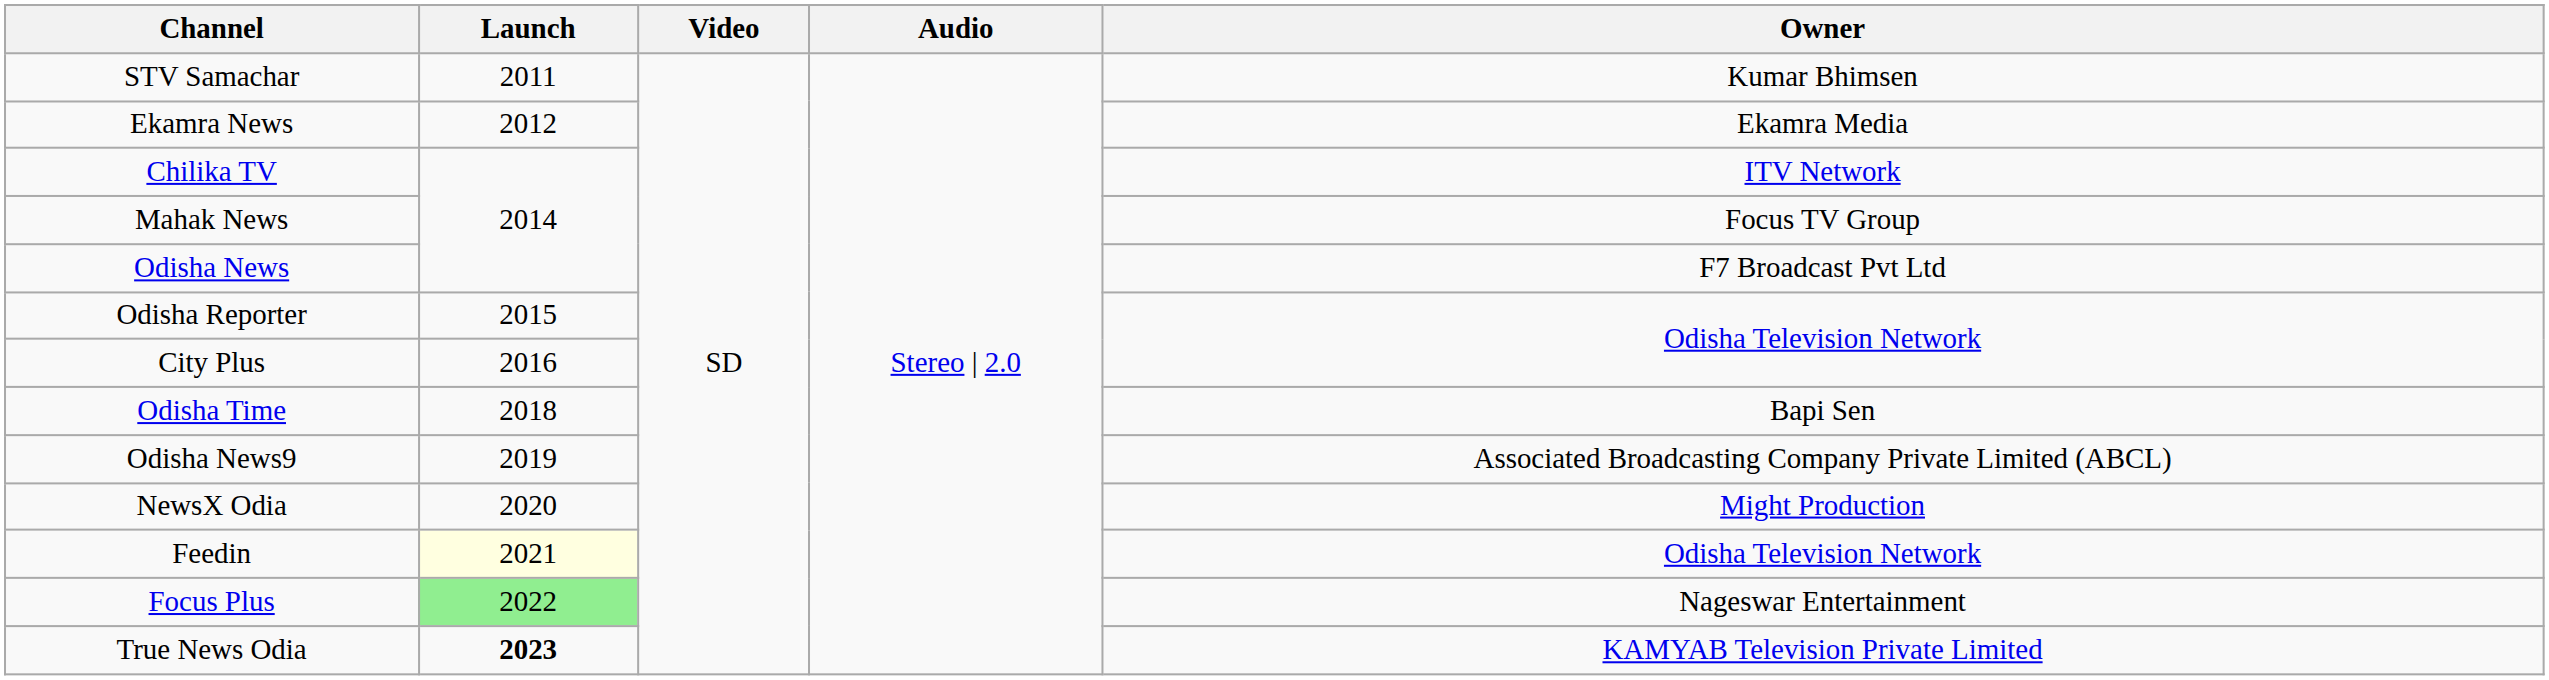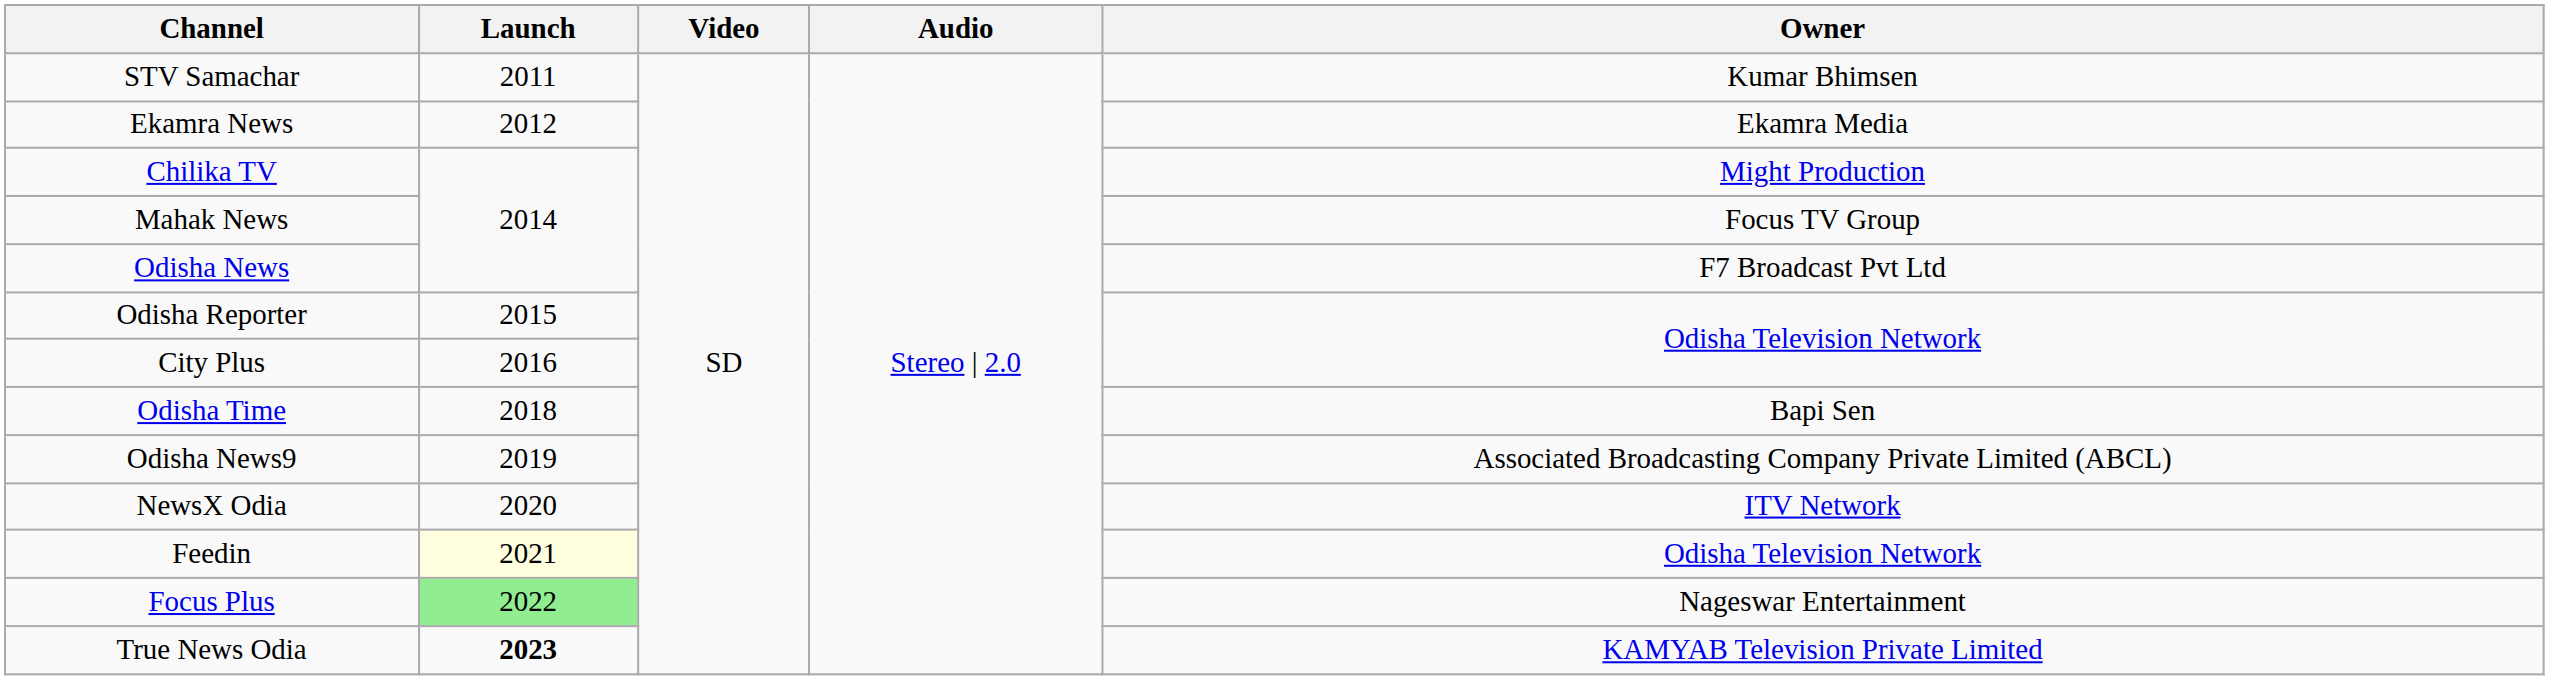Chilika TV | Owner: ITV Network -> Might Production
NewsX Odia | Owner: Might Production -> ITV Network
